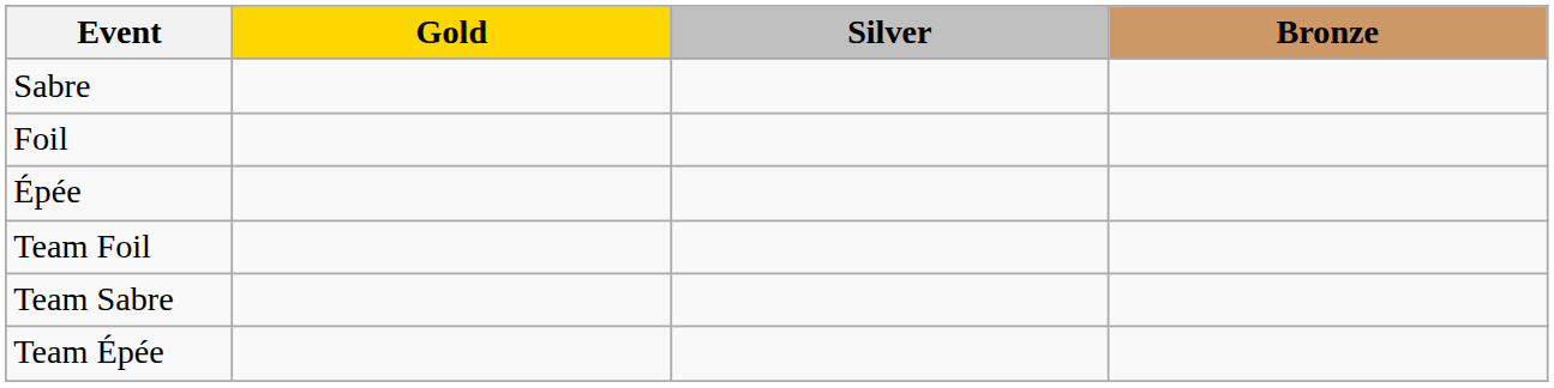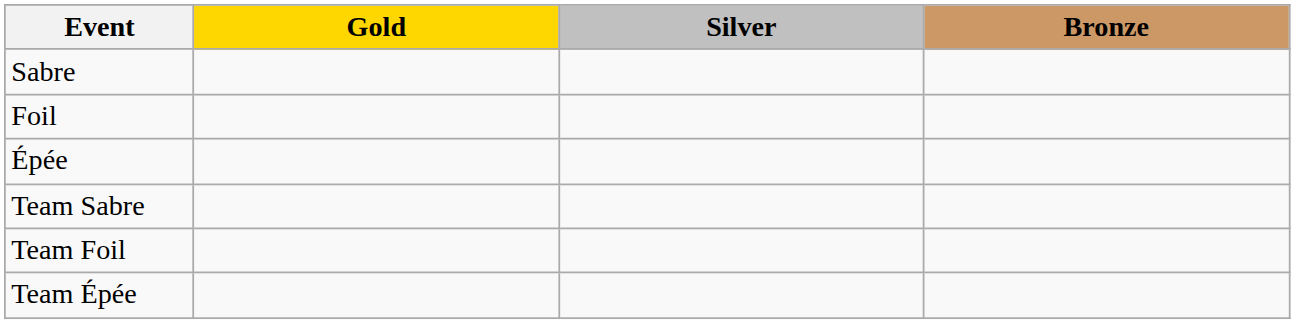rows swapped: Team Sabre <-> Team Foil
